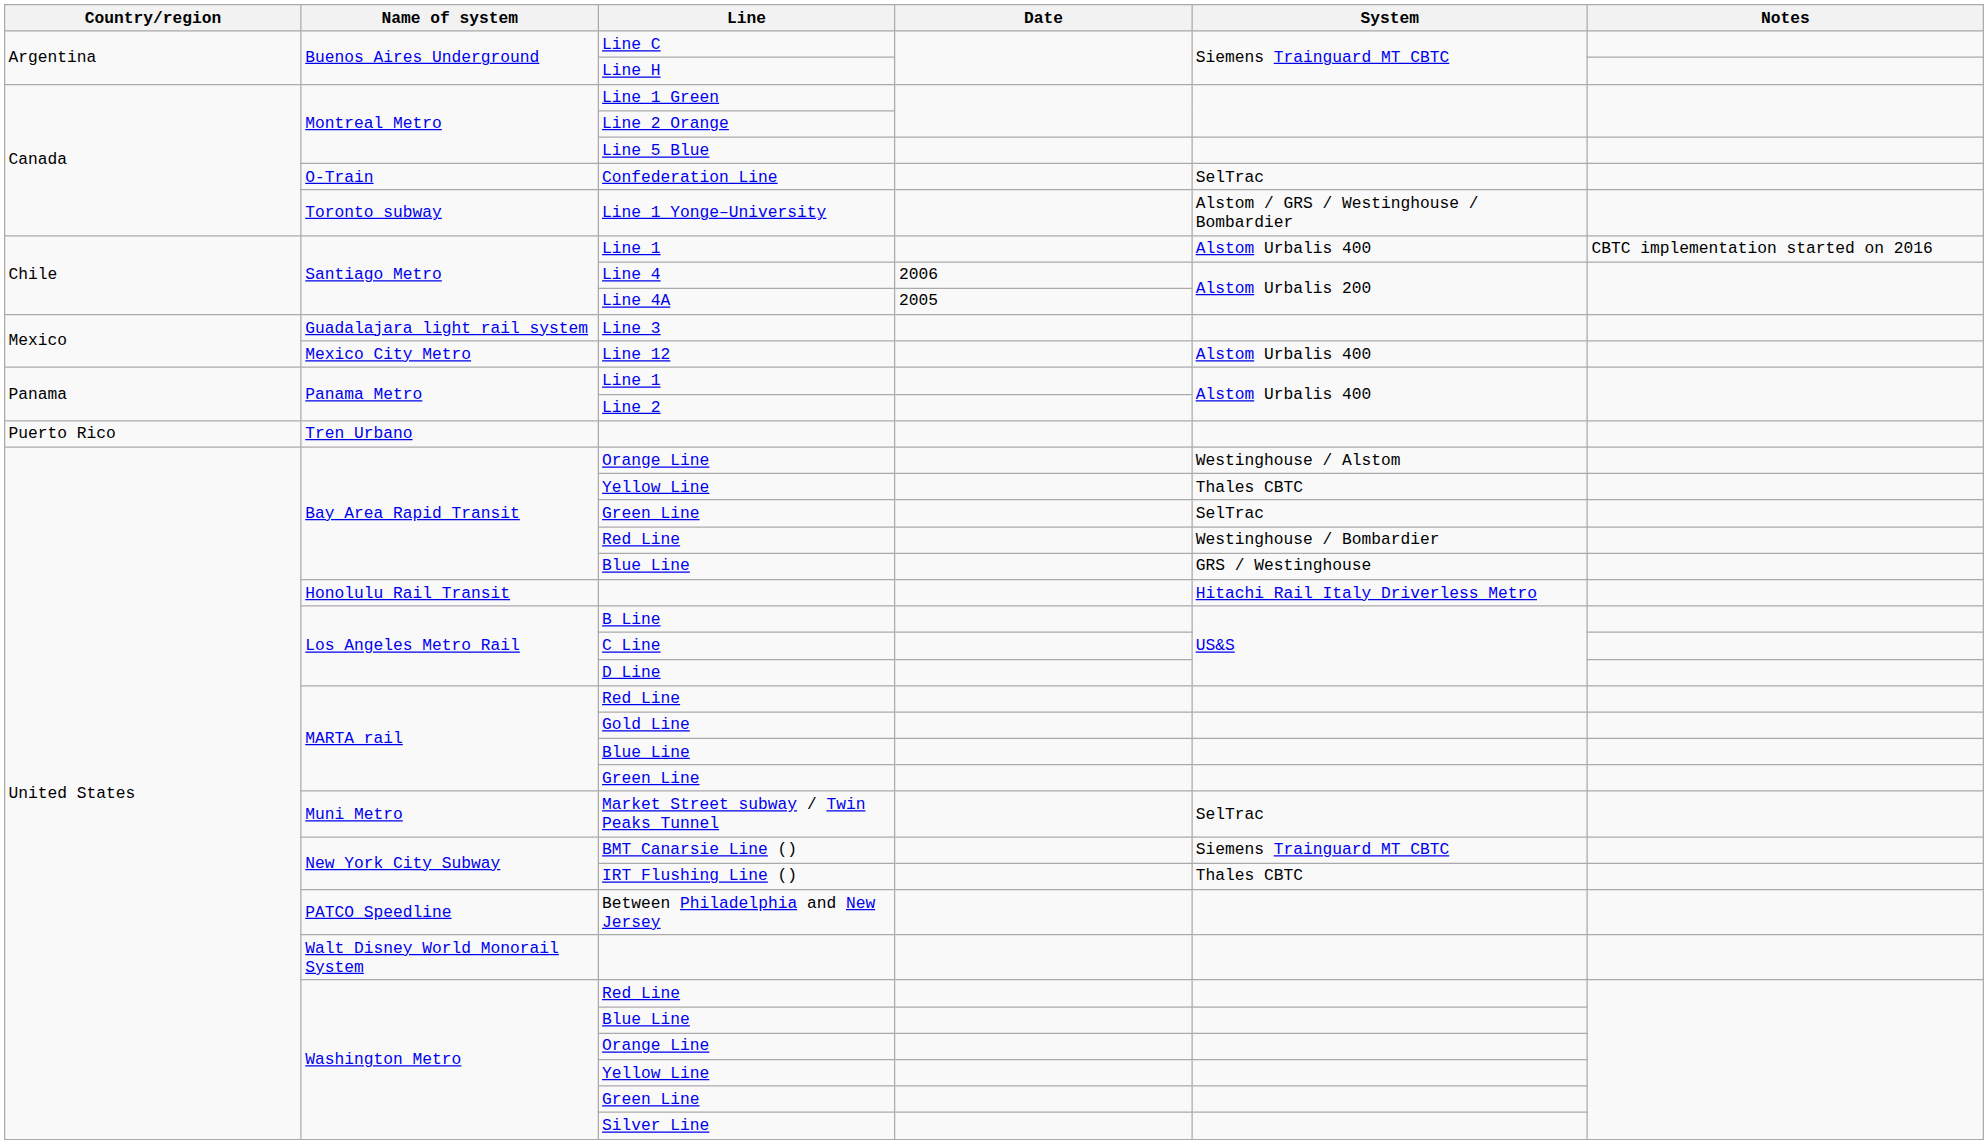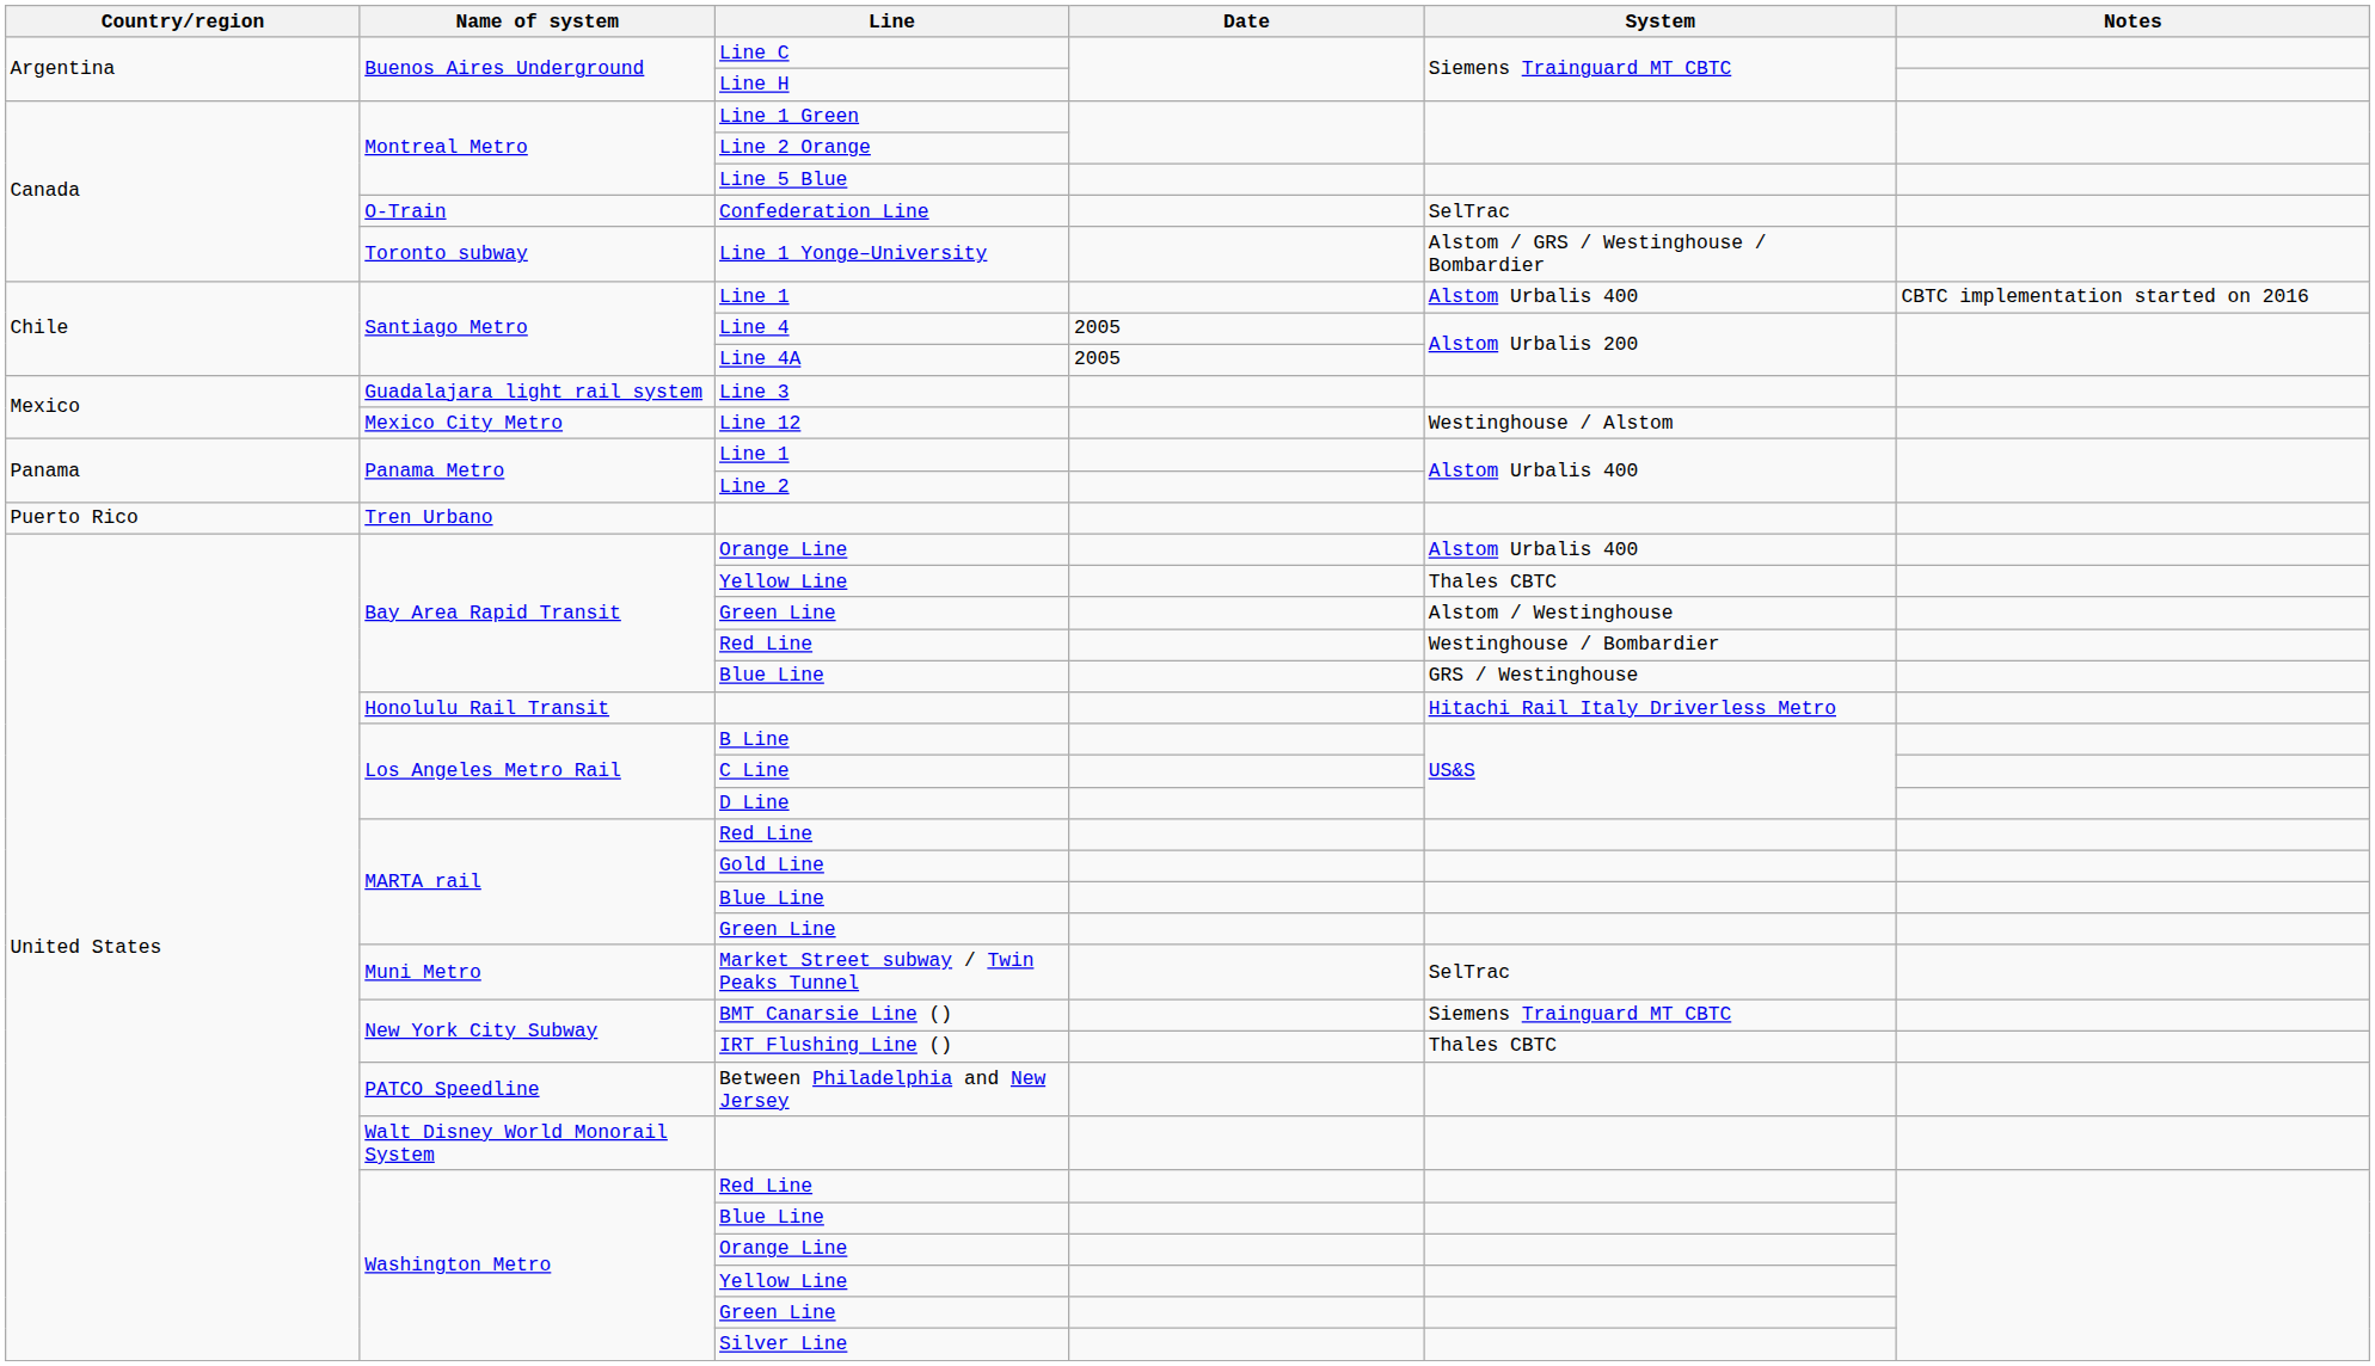Line 4 | Date: 2006 -> 2005
Line 12 | System: Alstom Urbalis 400 -> Westinghouse / Alstom
Bay Area Rapid Transit / Orange Line | System: Westinghouse / Alstom -> Alstom Urbalis 400
Bay Area Rapid Transit / Green Line | System: SelTrac -> Alstom / Westinghouse
